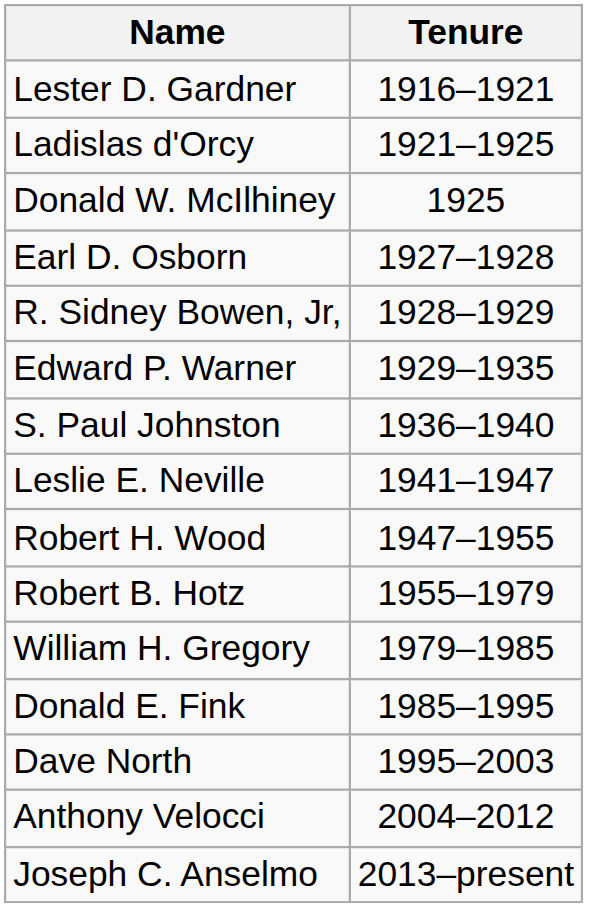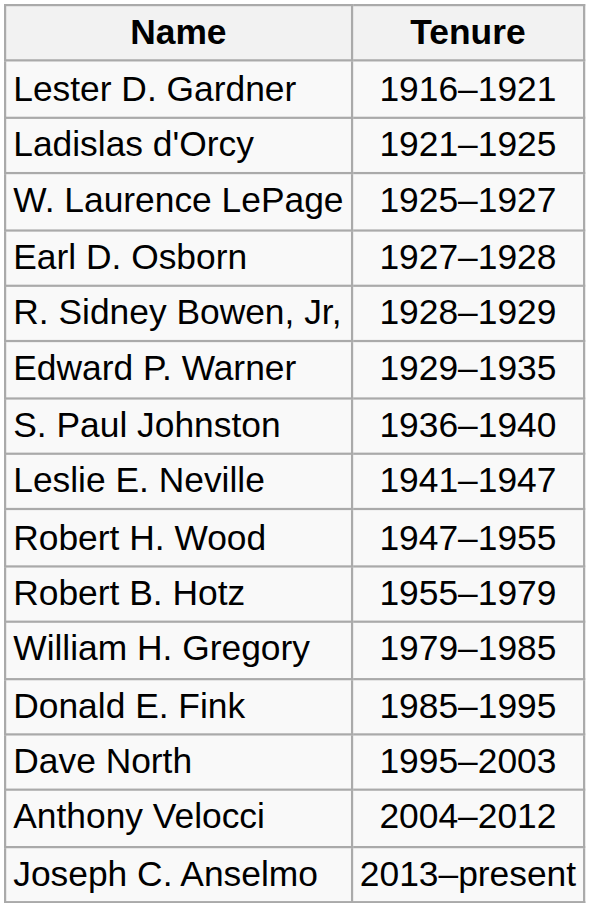- row: Donald W. McIlhiney | 1925
+ row: W. Laurence LePage | 1925–1927
